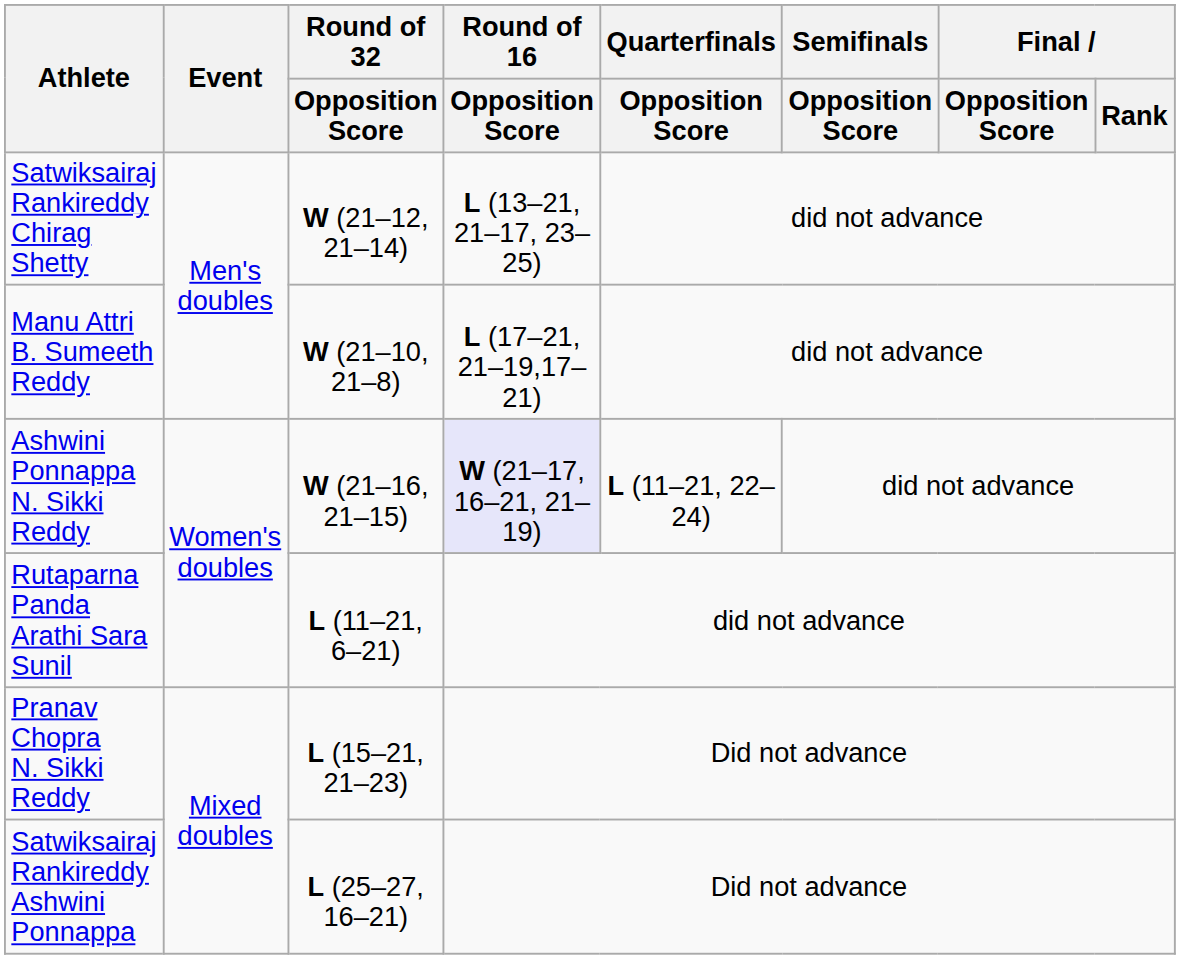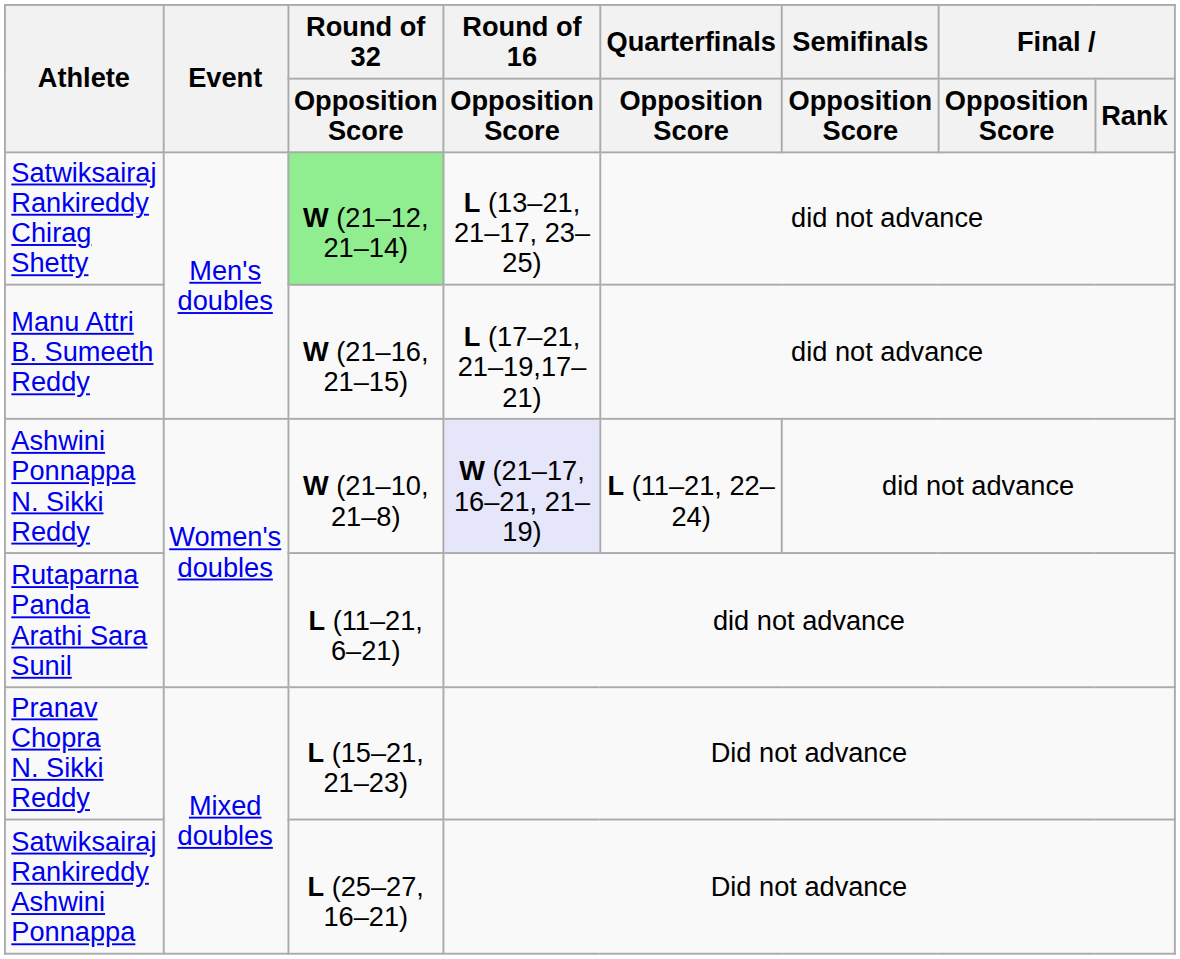Satwiksairaj Rankireddy Chirag Shetty | Round of 32 / Opposition Score: no background -> lightgreen background
Manu Attri B. Sumeeth Reddy | Round of 32 / Opposition Score: W (21–10, 21–8) -> W (21–16, 21–15)
Ashwini Ponnappa N. Sikki Reddy | Round of 32 / Opposition Score: W (21–16, 21–15) -> W (21–10, 21–8)
